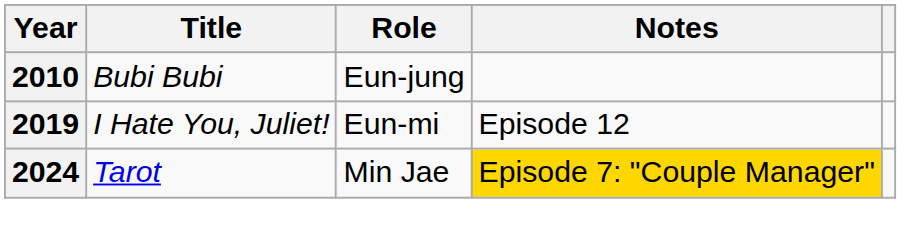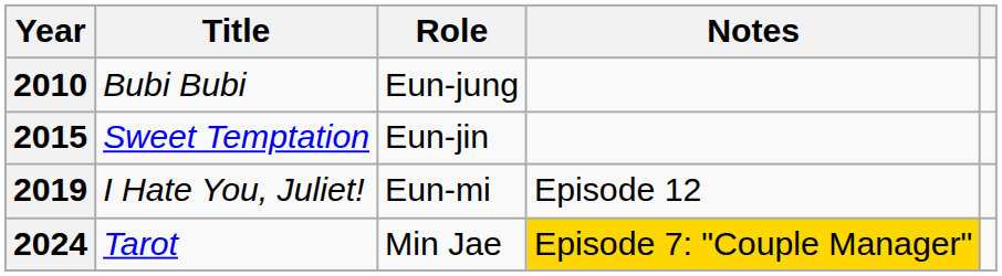+ row: 2015 | Sweet Temptation | Eun-jin
